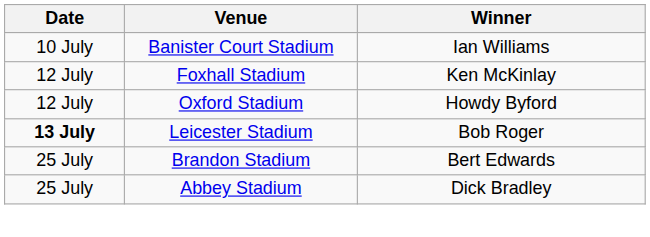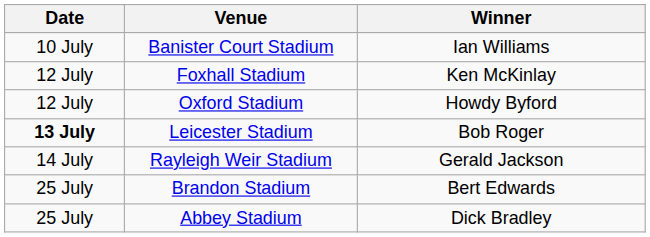+ row: 14 July | Rayleigh Weir Stadium | Gerald Jackson
